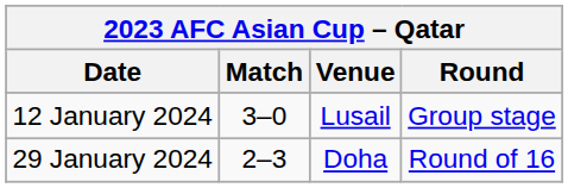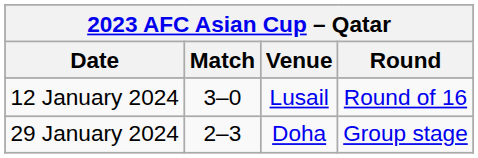12 January 2024 | Round: Group stage -> Round of 16
29 January 2024 | Round: Round of 16 -> Group stage
